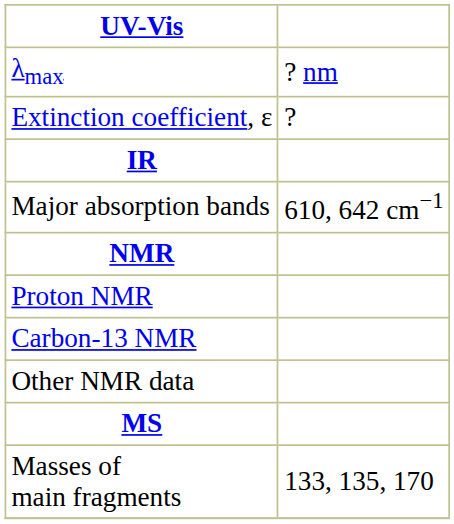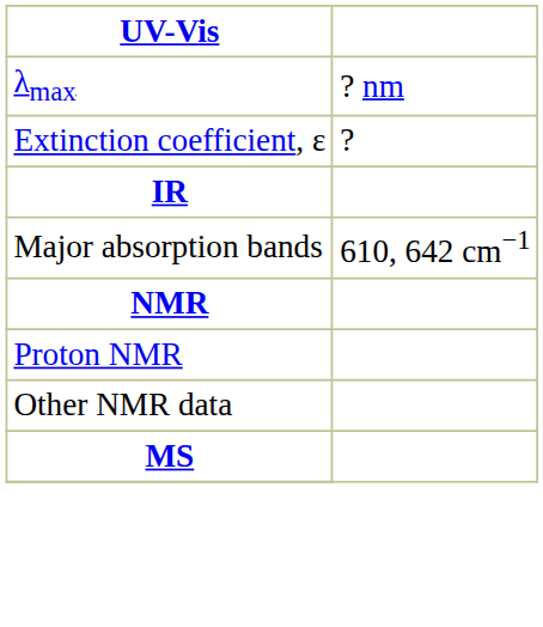- row: Carbon-13 NMR
- row: Masses of main fragments | 133, 135, 170
